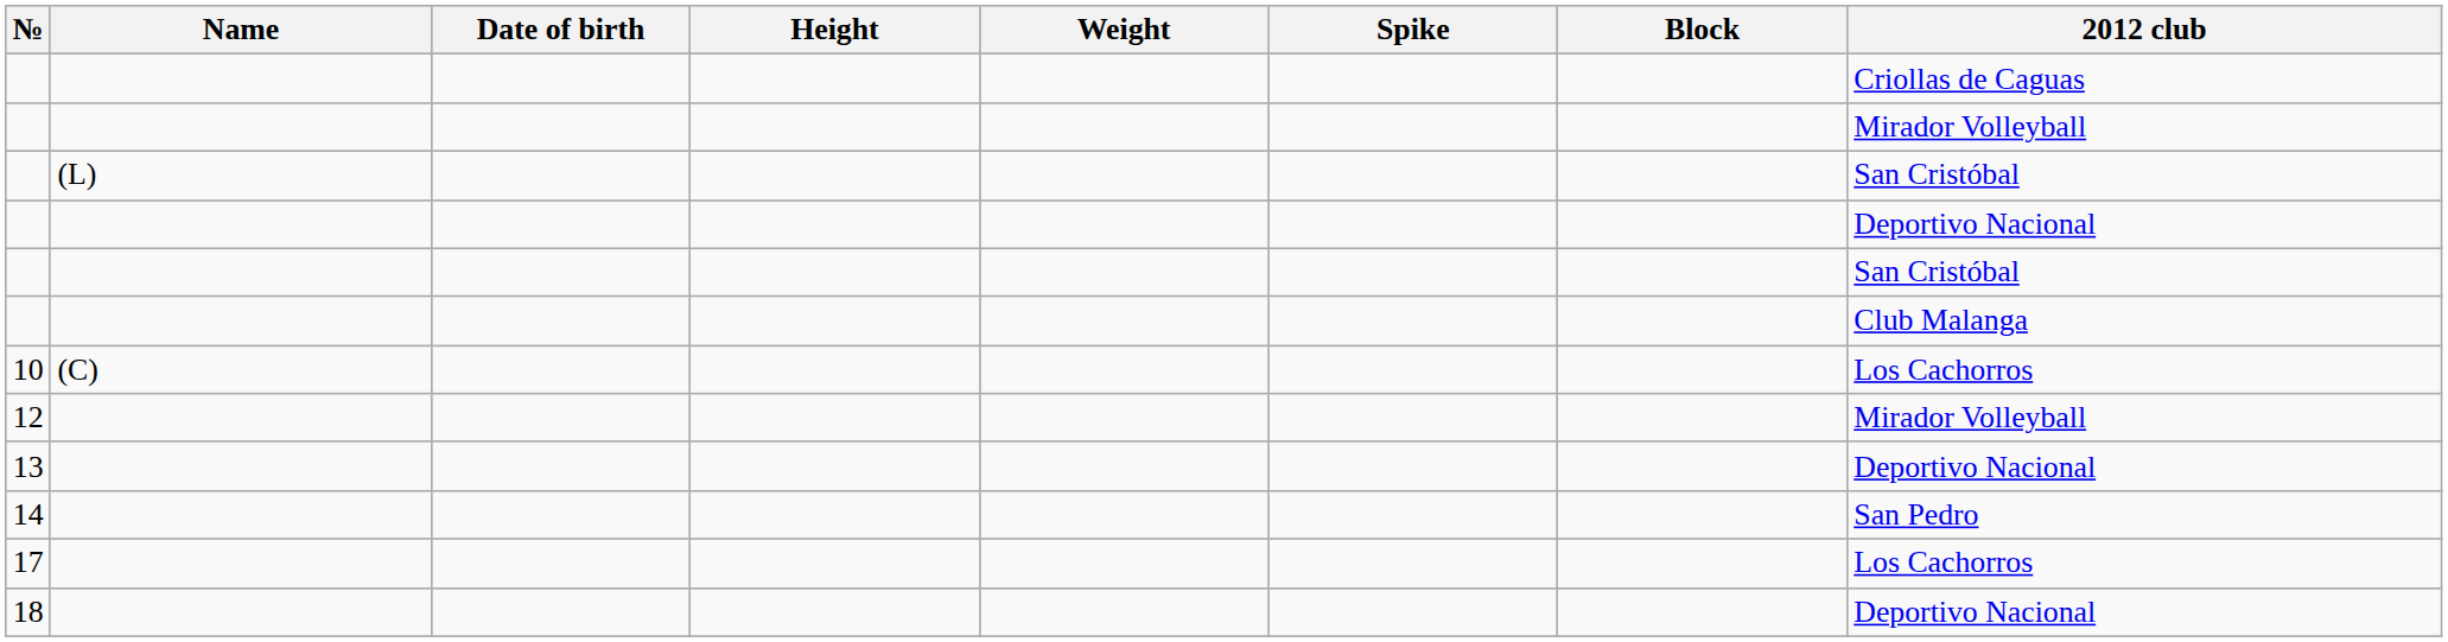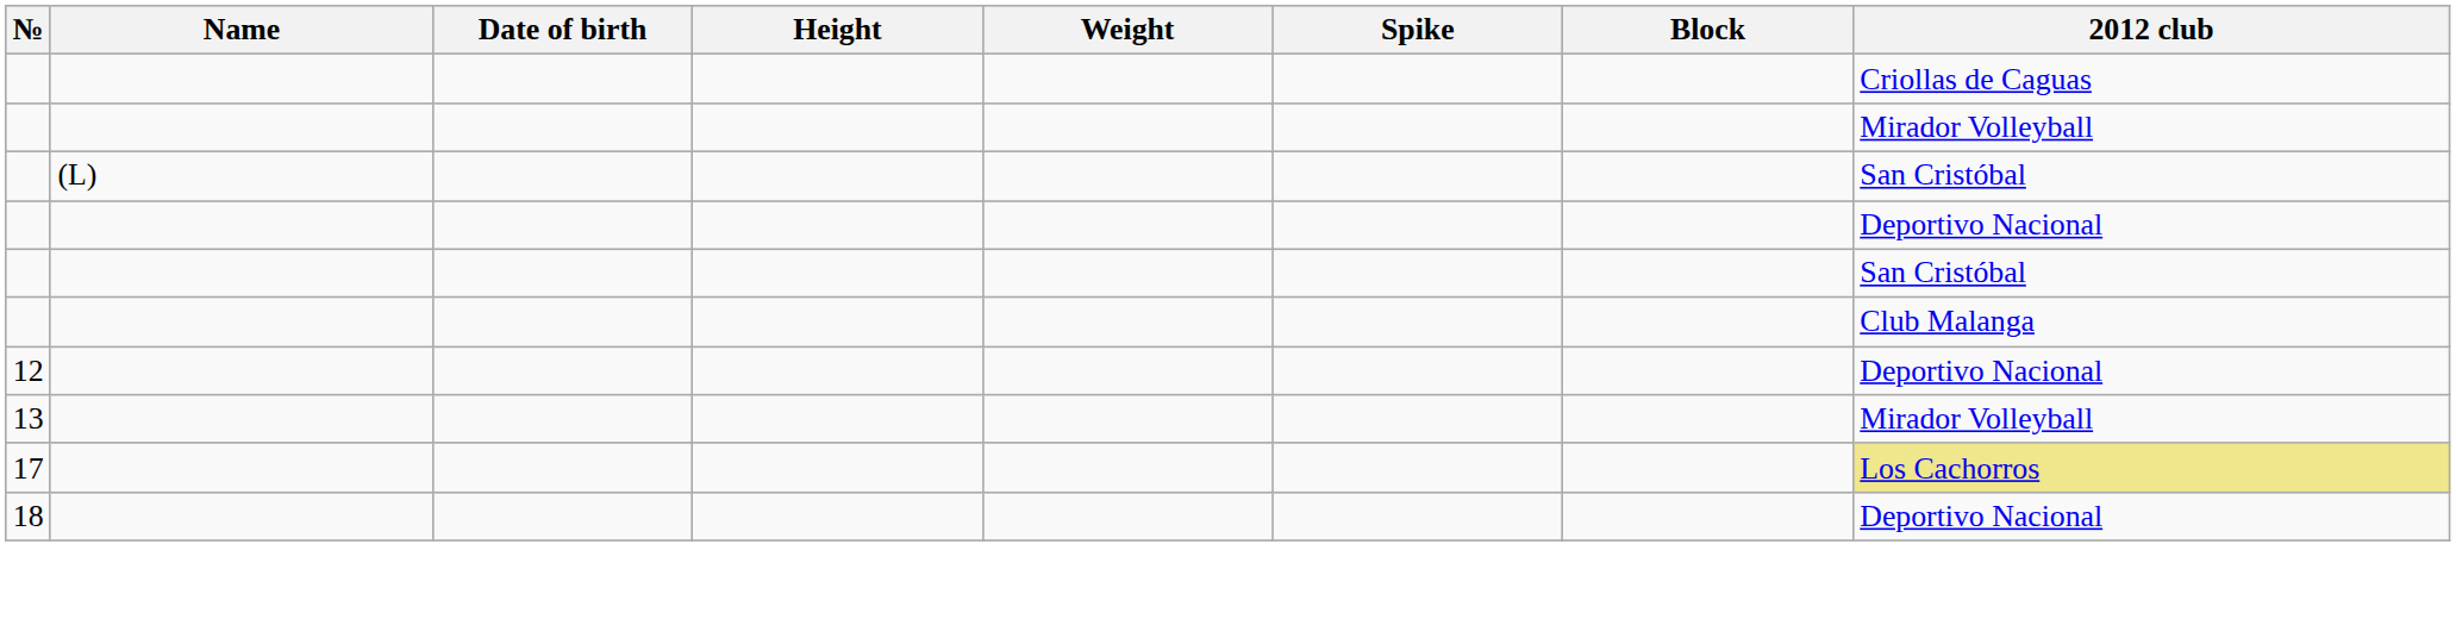- row: 10 | (C) | Los Cachorros
12 | 2012 club: Mirador Volleyball -> Deportivo Nacional
13 | 2012 club: Deportivo Nacional -> Mirador Volleyball
- row: 14 | San Pedro
17 | 2012 club: no background -> khaki background
